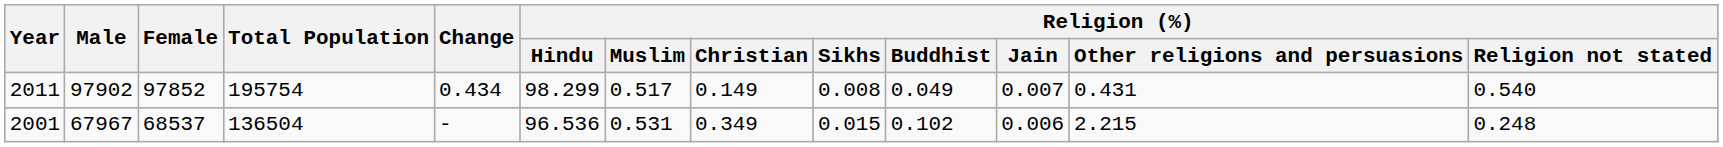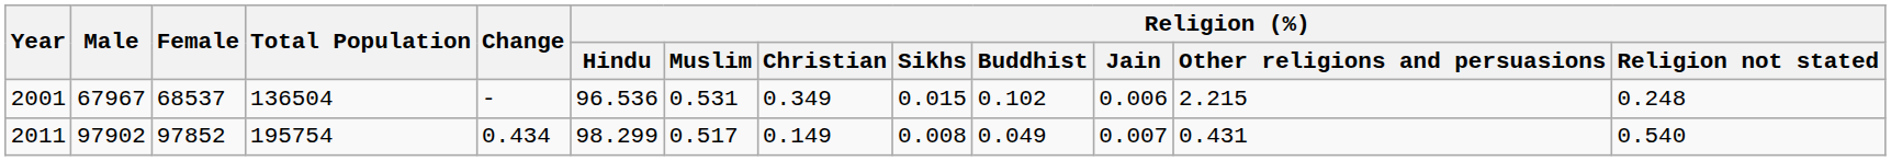rows swapped: 2001 <-> 2011
